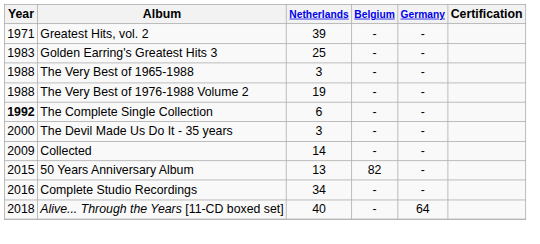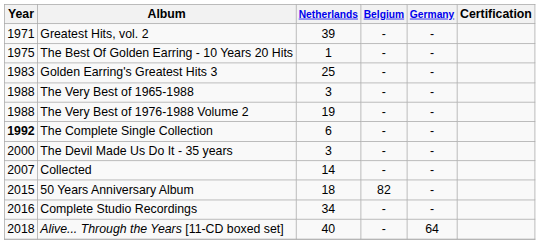+ row: 1975 | The Best Of Golden Earring - 10 Years 20 Hits | 1 | - | -
Collected | Year: 2009 -> 2007
50 Years Anniversary Album | Netherlands: 13 -> 18
